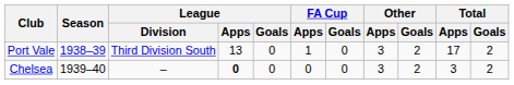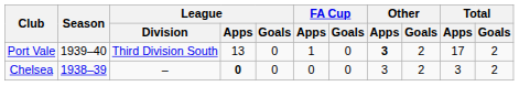Port Vale | Season: 1938–39 -> 1939–40
Port Vale | Other / Apps: normal -> bold
Chelsea | Season: 1939–40 -> 1938–39
